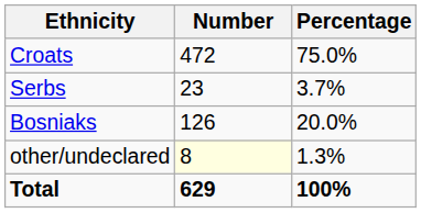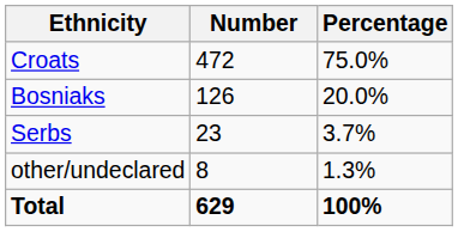rows swapped: Bosniaks <-> Serbs
other/undeclared | Number: lightyellow background -> no background
